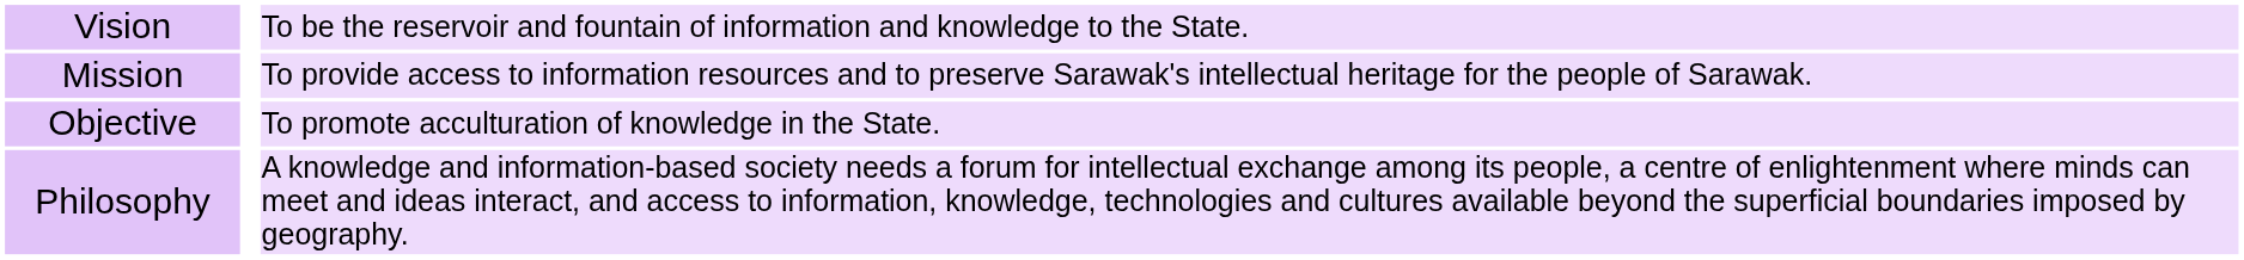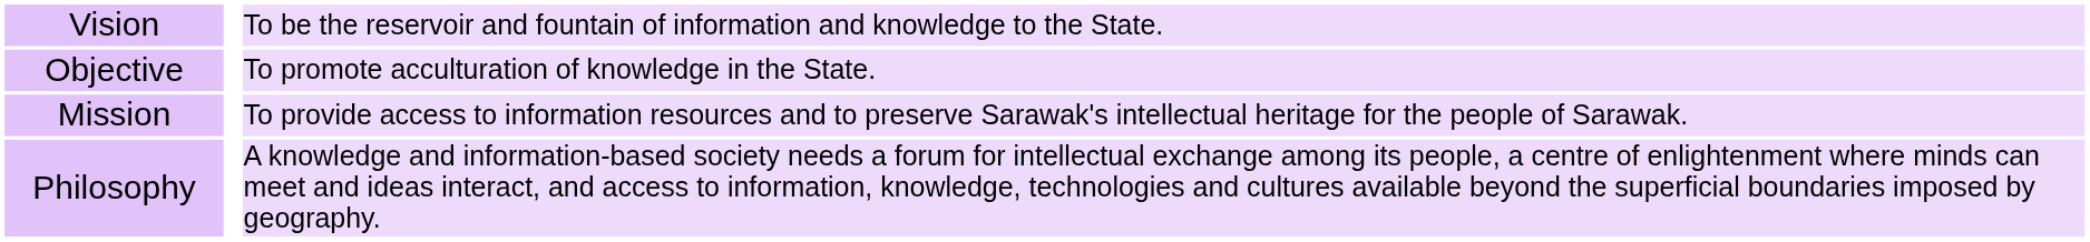rows swapped: Mission <-> Objective
